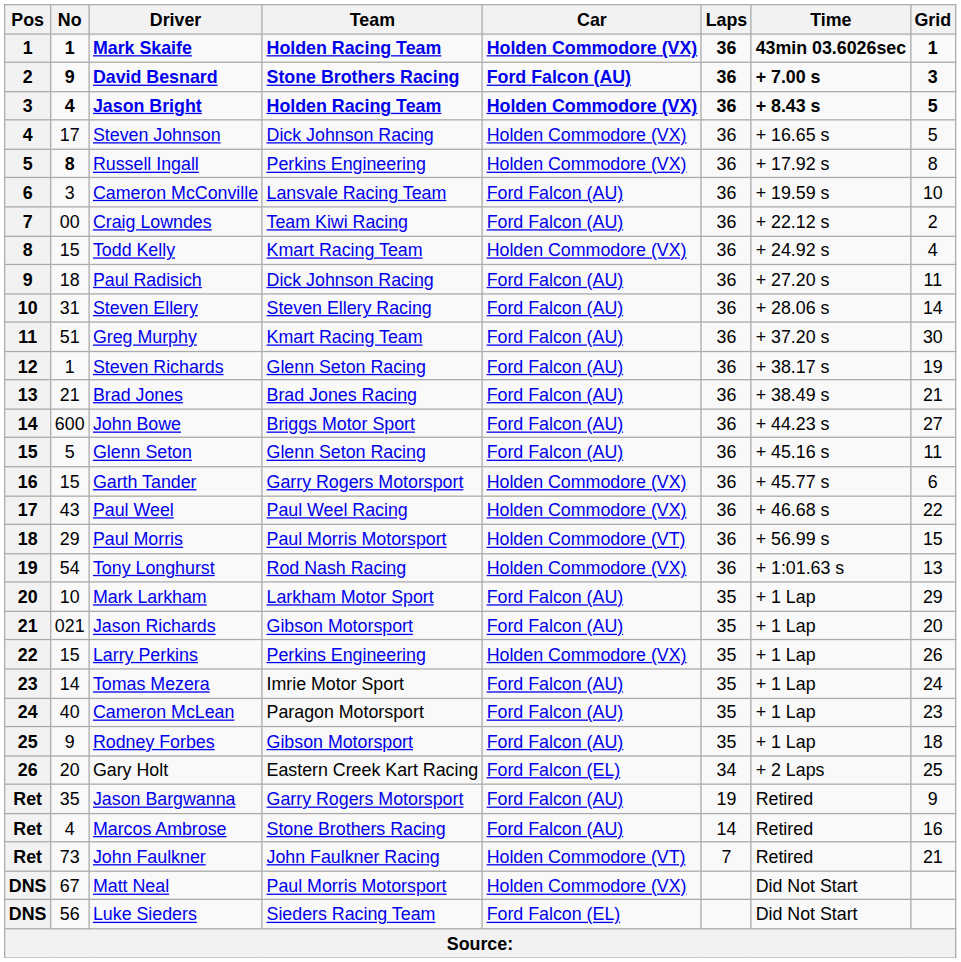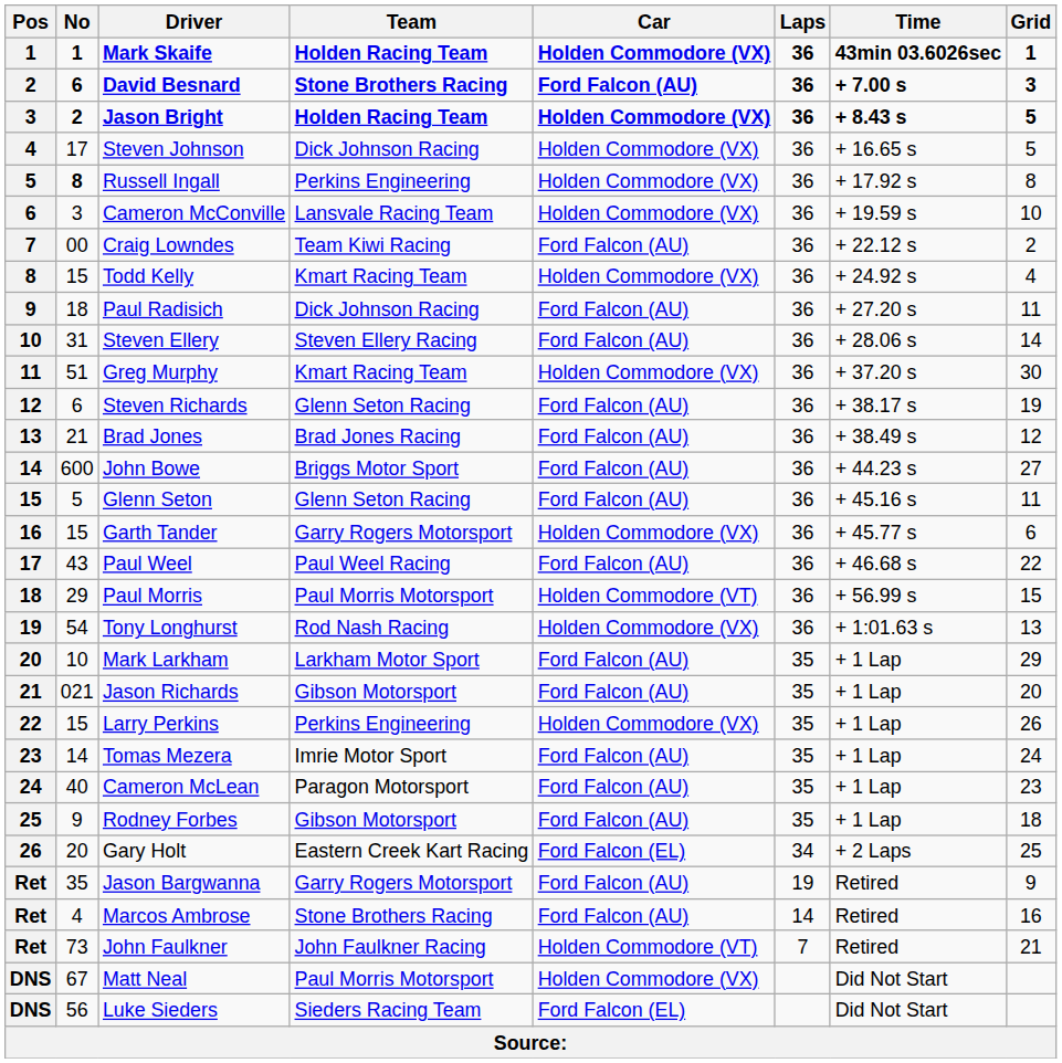David Besnard | No: 9 -> 6
Jason Bright | No: 4 -> 2
Cameron McConville | Car: Ford Falcon (AU) -> Holden Commodore (VX)
Greg Murphy | Car: Ford Falcon (AU) -> Holden Commodore (VX)
Steven Richards | No: 1 -> 6
Brad Jones | Grid: 21 -> 12
Paul Weel | Car: Holden Commodore (VX) -> Ford Falcon (AU)
